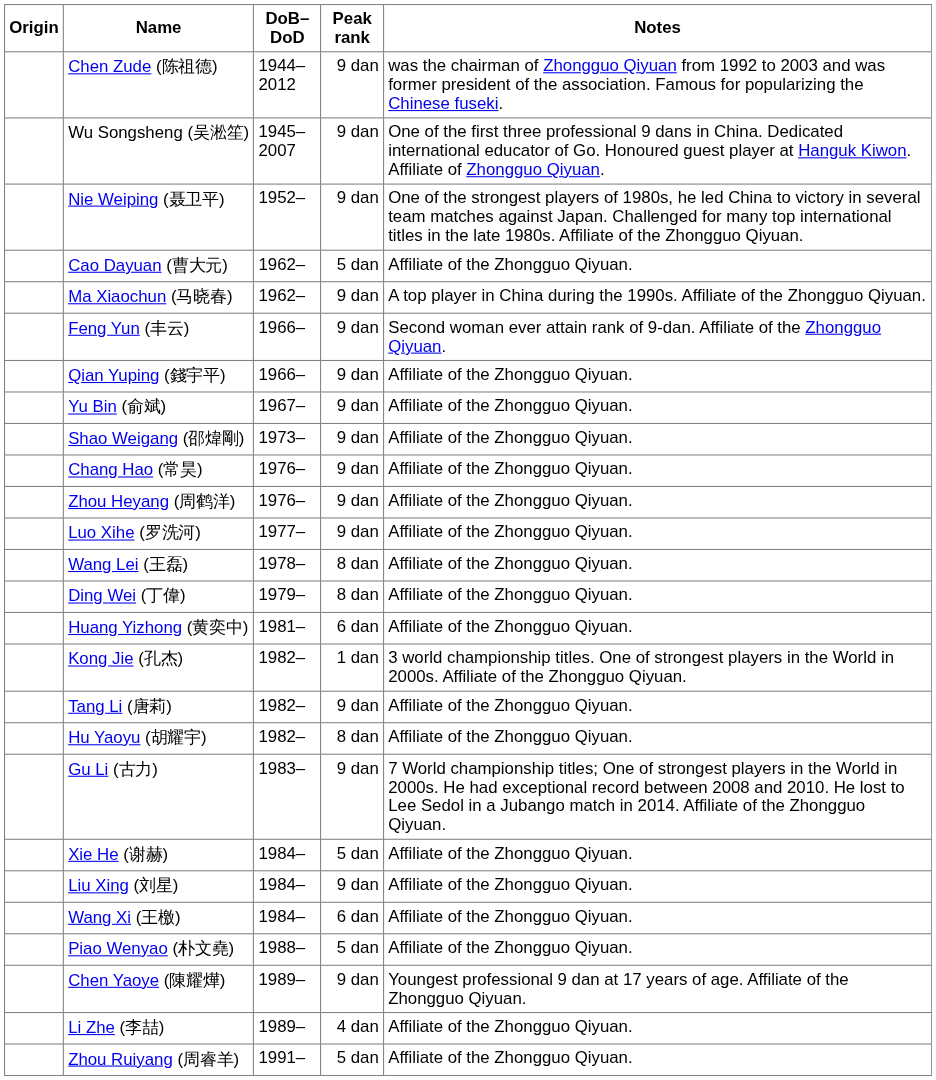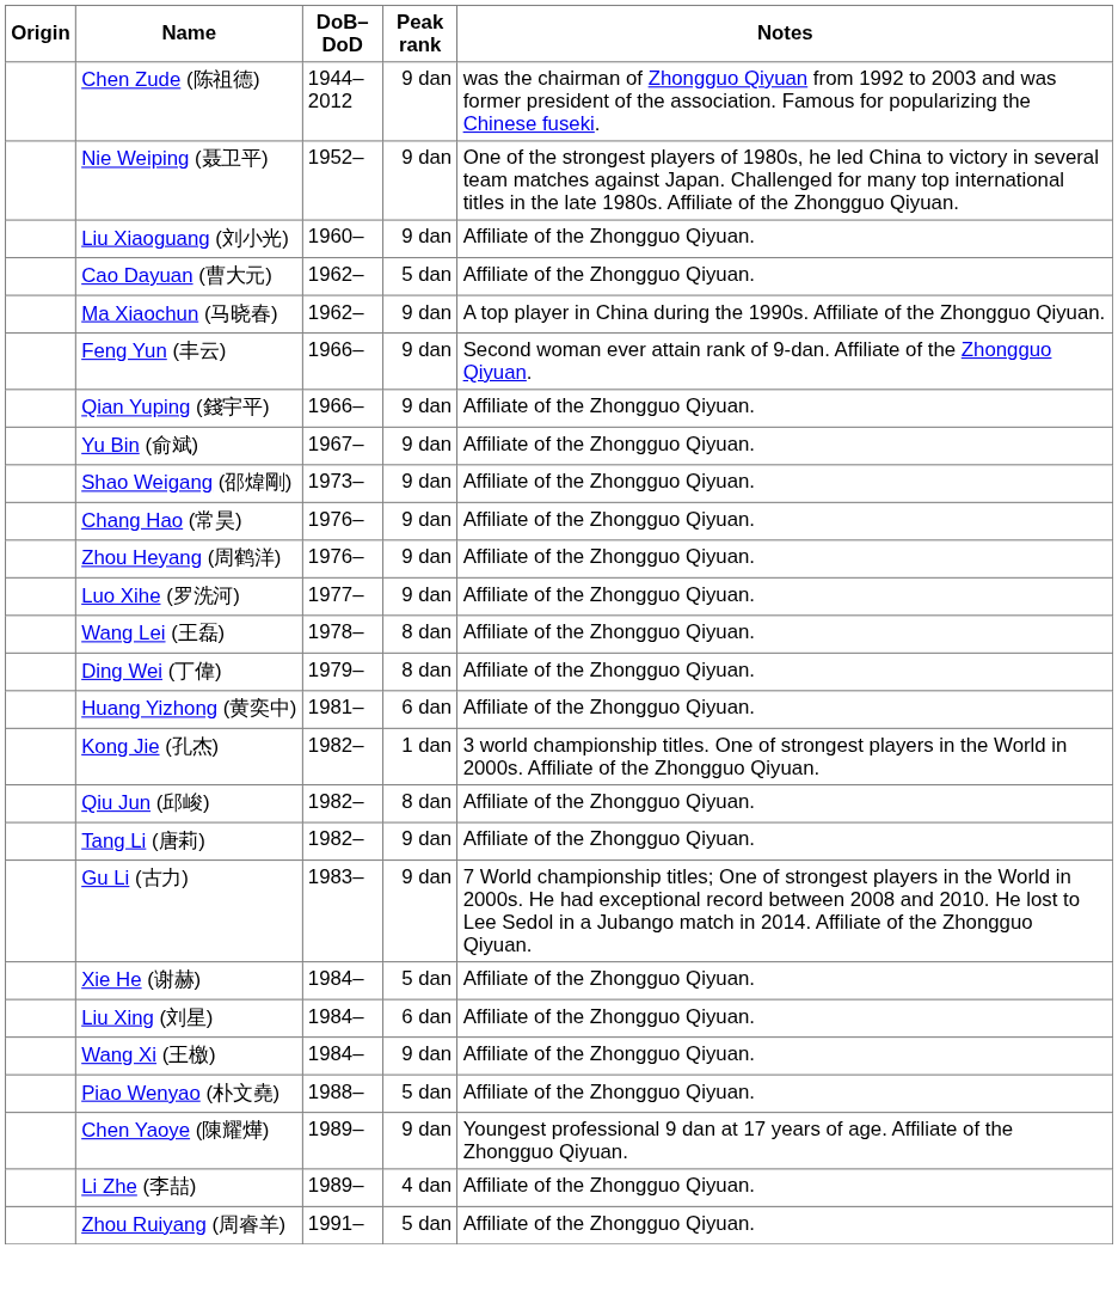- row: Wu Songsheng (吴淞笙) | 1945–2007 | 9 dan | One of the first three professional 9 dans in China. Dedicated international educator of Go. Honoured guest player at Hanguk Kiwon. Affiliate of Zhongguo Qiyuan.
+ row: Liu Xiaoguang (刘小光) | 1960– | 9 dan | Affiliate of the Zhongguo Qiyuan.
+ row: Qiu Jun (邱峻) | 1982– | 8 dan | Affiliate of the Zhongguo Qiyuan.
- row: Hu Yaoyu (胡耀宇) | 1982– | 8 dan | Affiliate of the Zhongguo Qiyuan.
Liu Xing (刘星) | Peak rank: 9 dan -> 6 dan
Wang Xi (王檄) | Peak rank: 6 dan -> 9 dan
